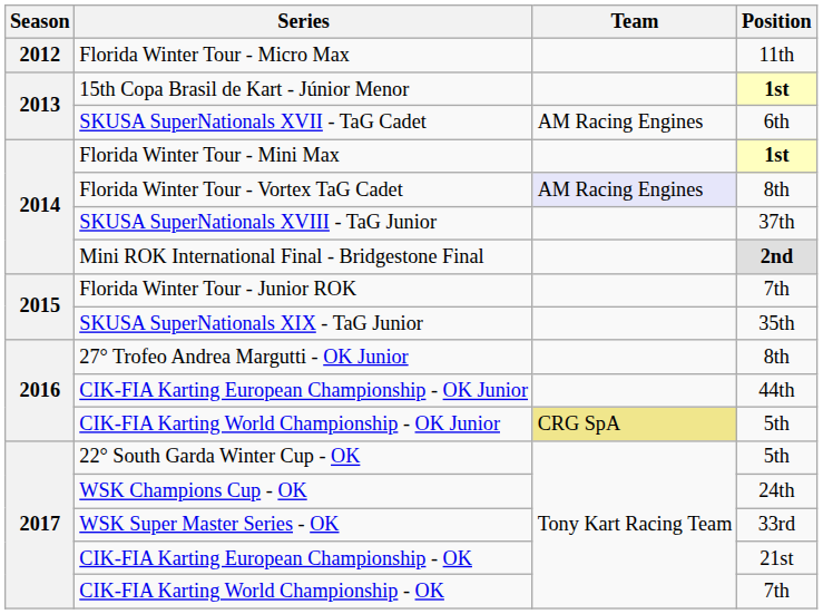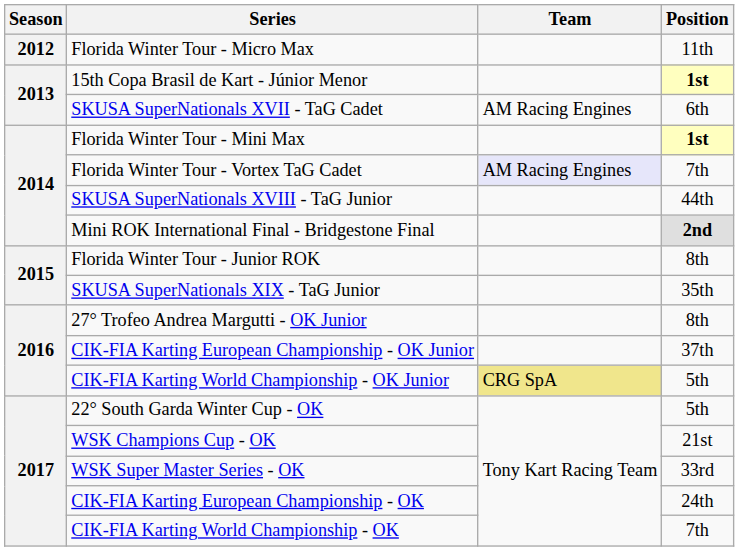Florida Winter Tour - Vortex TaG Cadet | Position: 8th -> 7th
SKUSA SuperNationals XVIII - TaG Junior | Position: 37th -> 44th
Florida Winter Tour - Junior ROK | Position: 7th -> 8th
CIK-FIA Karting European Championship - OK Junior | Position: 44th -> 37th
WSK Champions Cup - OK | Position: 24th -> 21st
CIK-FIA Karting European Championship - OK | Position: 21st -> 24th
